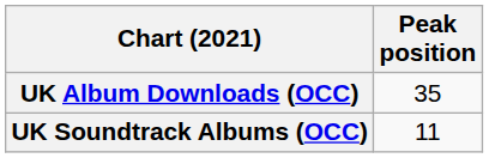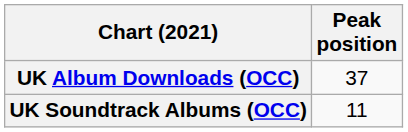UK Album Downloads (OCC) | Peak position: 35 -> 37
